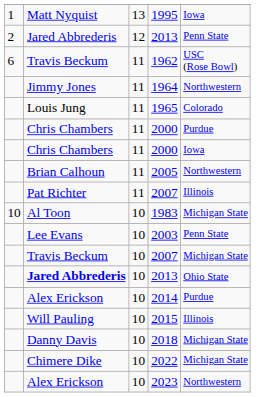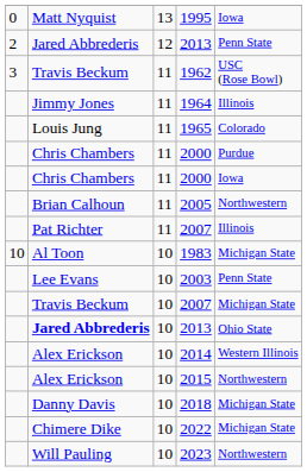1995 | column 1: 1 -> 0
1962 | column 1: 6 -> 3
1964 | column 5: Northwestern -> Illinois
2014 | column 5: Purdue -> Western Illinois
2015 | column 2: Will Pauling -> Alex Erickson
2015 | column 5: Illinois -> Northwestern
2023 | column 2: Alex Erickson -> Will Pauling
